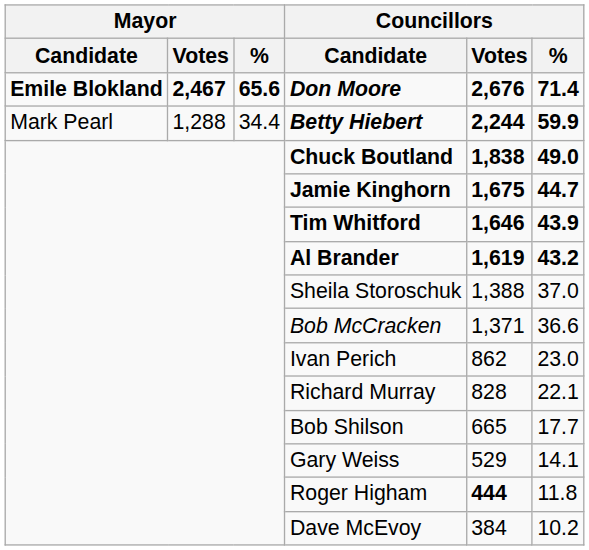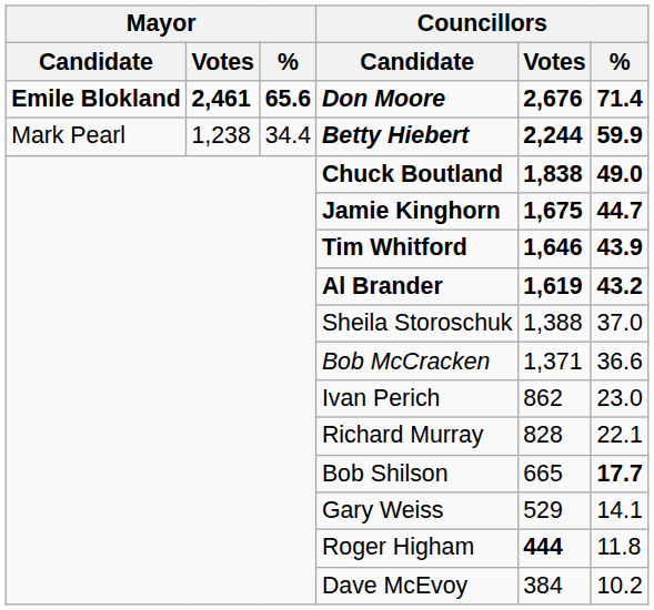Don Moore | Mayor / Votes: 2,467 -> 2,461
Betty Hiebert | Mayor / Votes: 1,288 -> 1,238
Bob Shilson | Councillors / %: normal -> bold
